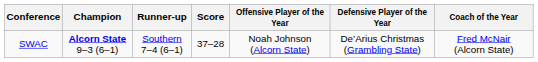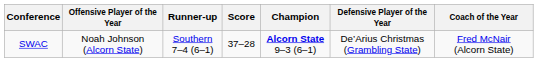columns swapped: Champion <-> Offensive Player of the Year
